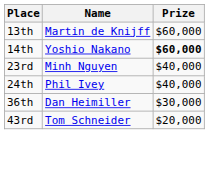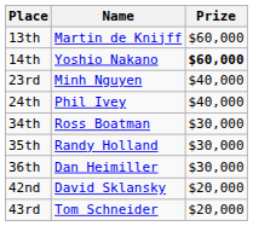+ row: 34th | Ross Boatman | $30,000
+ row: 35th | Randy Holland | $30,000
+ row: 42nd | David Sklansky | $20,000
